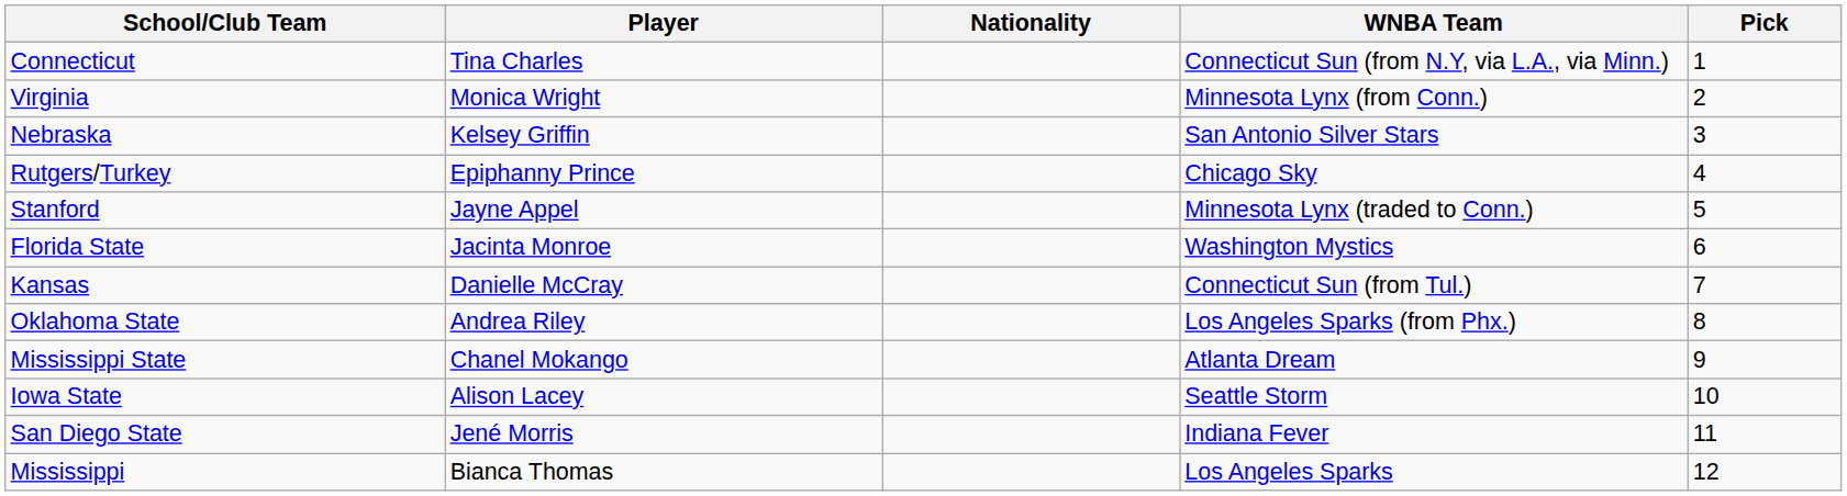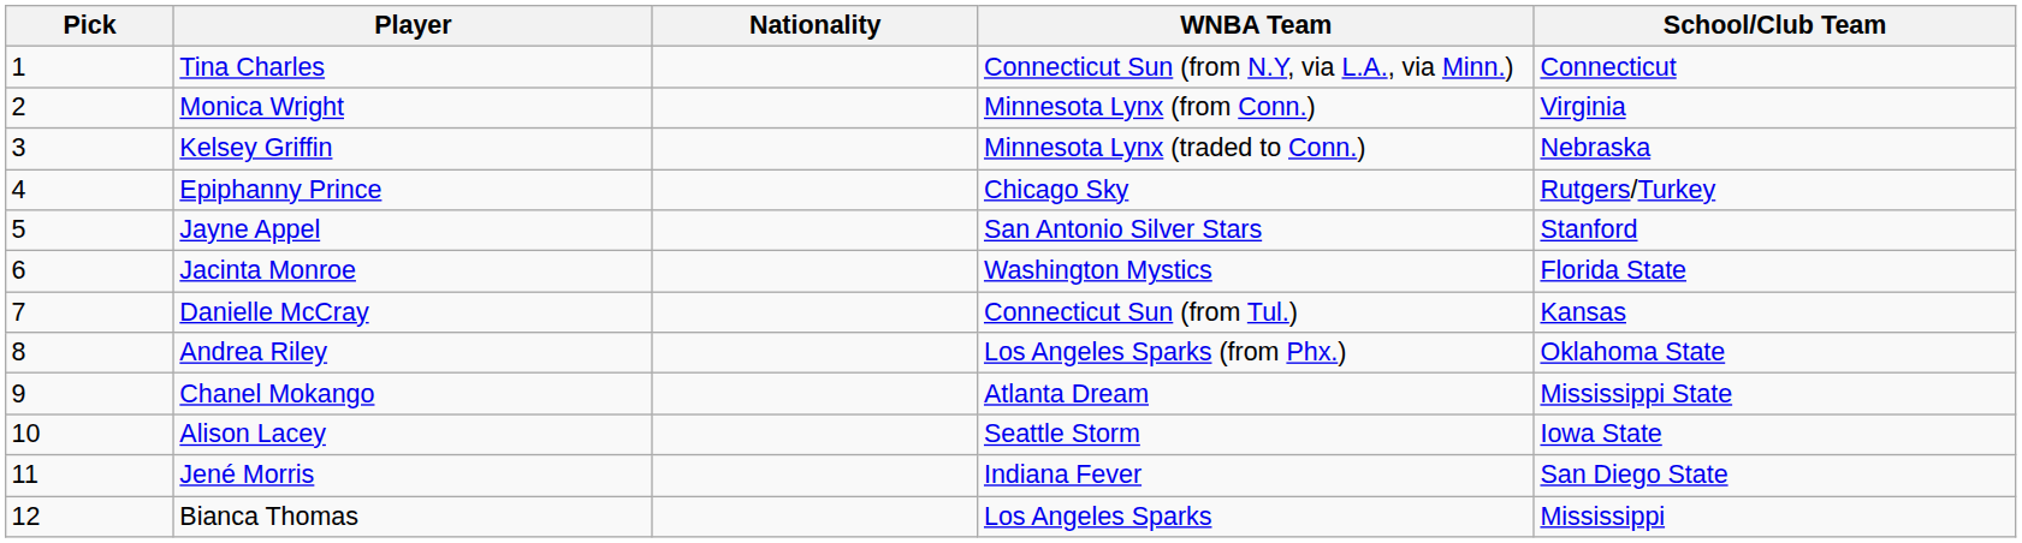columns swapped: Pick <-> School/Club Team
Kelsey Griffin | WNBA Team: San Antonio Silver Stars -> Minnesota Lynx (traded to Conn.)
Jayne Appel | WNBA Team: Minnesota Lynx (traded to Conn.) -> San Antonio Silver Stars
